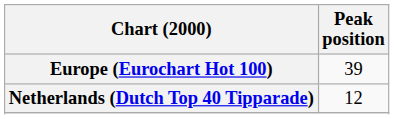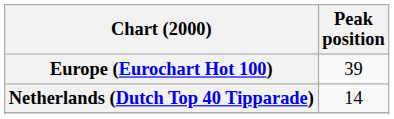Netherlands (Dutch Top 40 Tipparade) | Peak position: 12 -> 14
